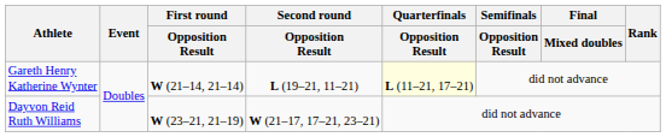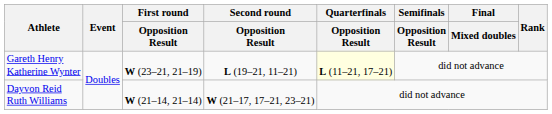Gareth Henry Katherine Wynter | First round / Opposition Result: W (21–14, 21–14) -> W (23–21, 21–19)
Dayvon Reid Ruth Williams | First round / Opposition Result: W (23–21, 21–19) -> W (21–14, 21–14)
